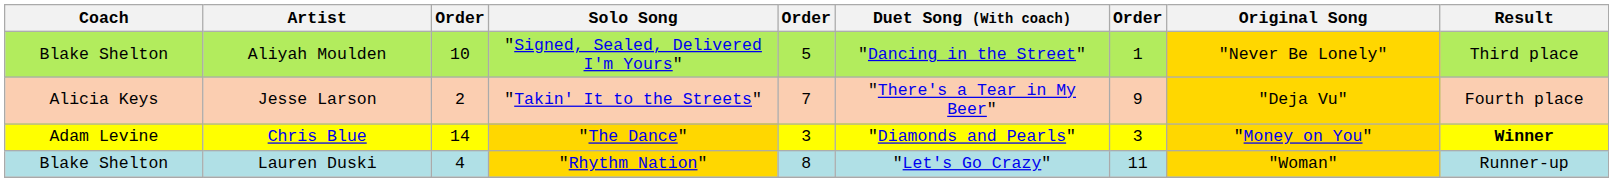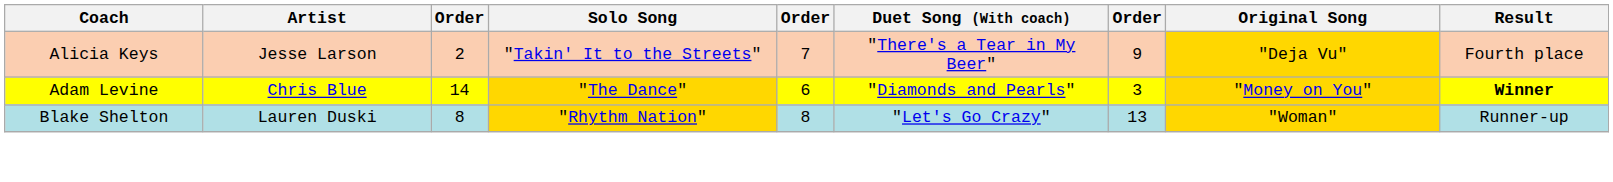- row: Blake Shelton | Aliyah Moulden | 10 | "Signed, Sealed, Delivered I'm Yours" | 5 | "Dancing in the Street" | 1 | "Never Be Lonely" | Third place
Chris Blue | column 5: 3 -> 6
Lauren Duski | column 3: 4 -> 8
Lauren Duski | column 7: 11 -> 13
